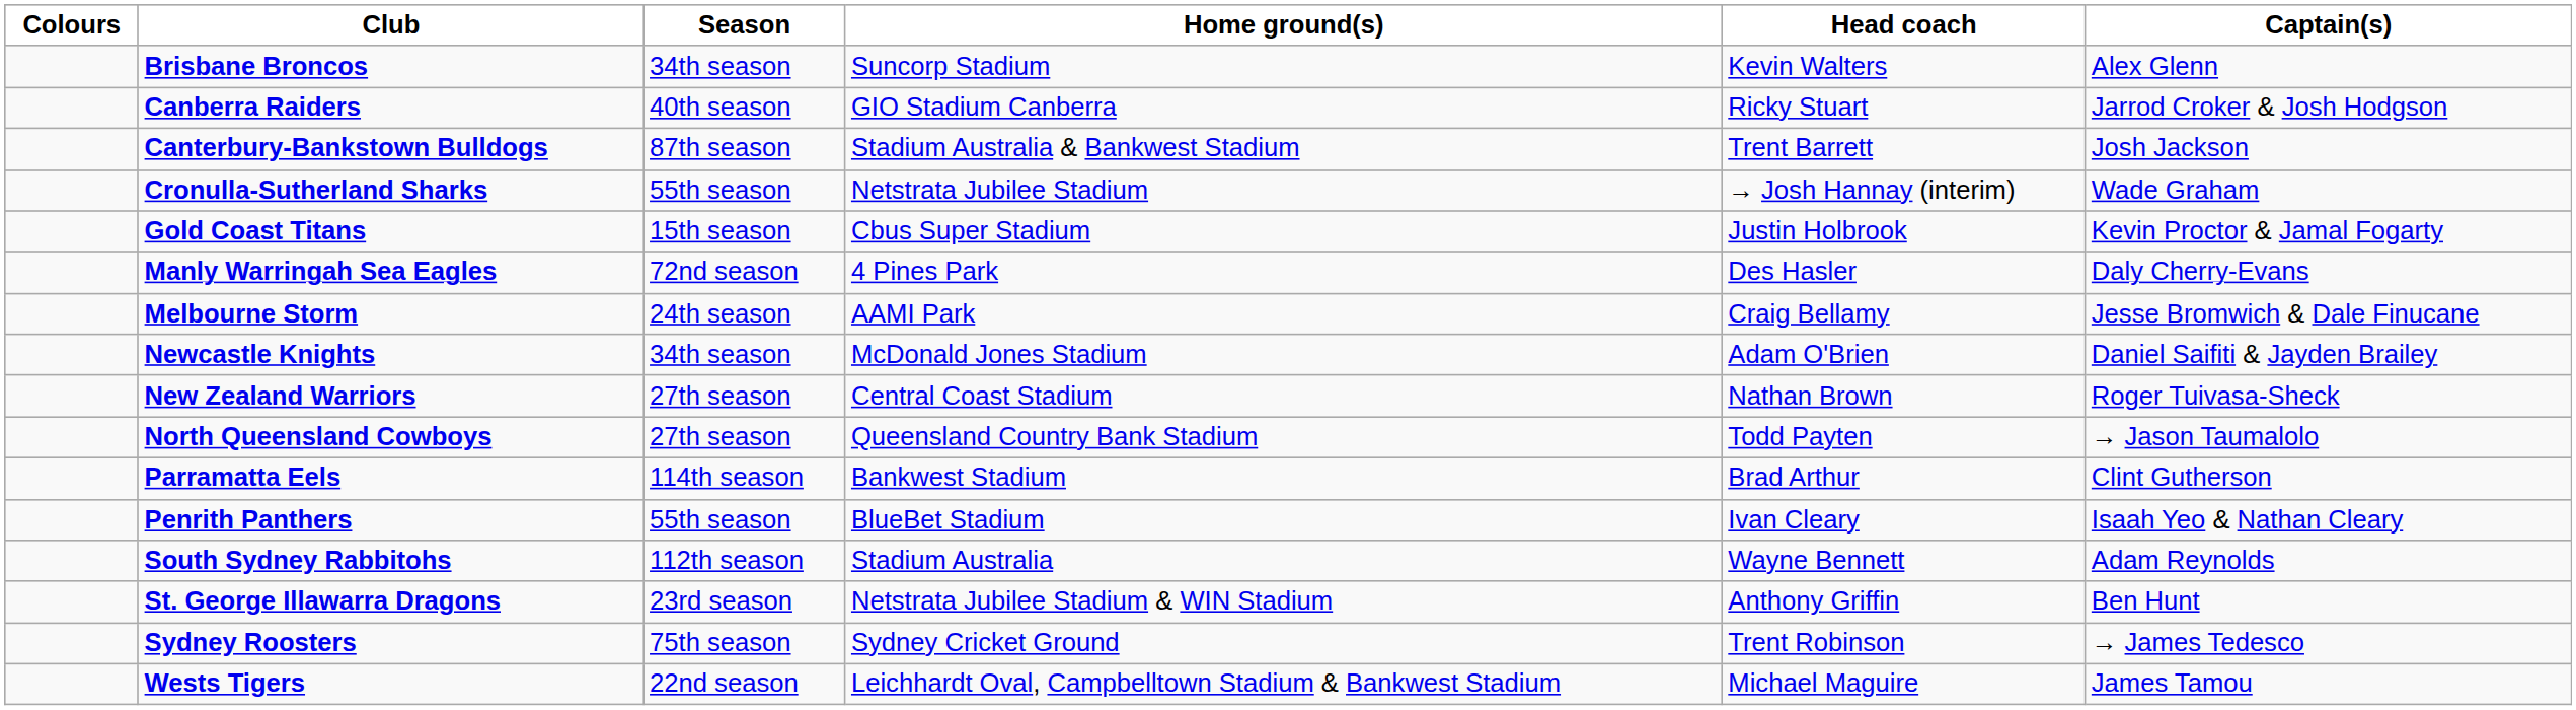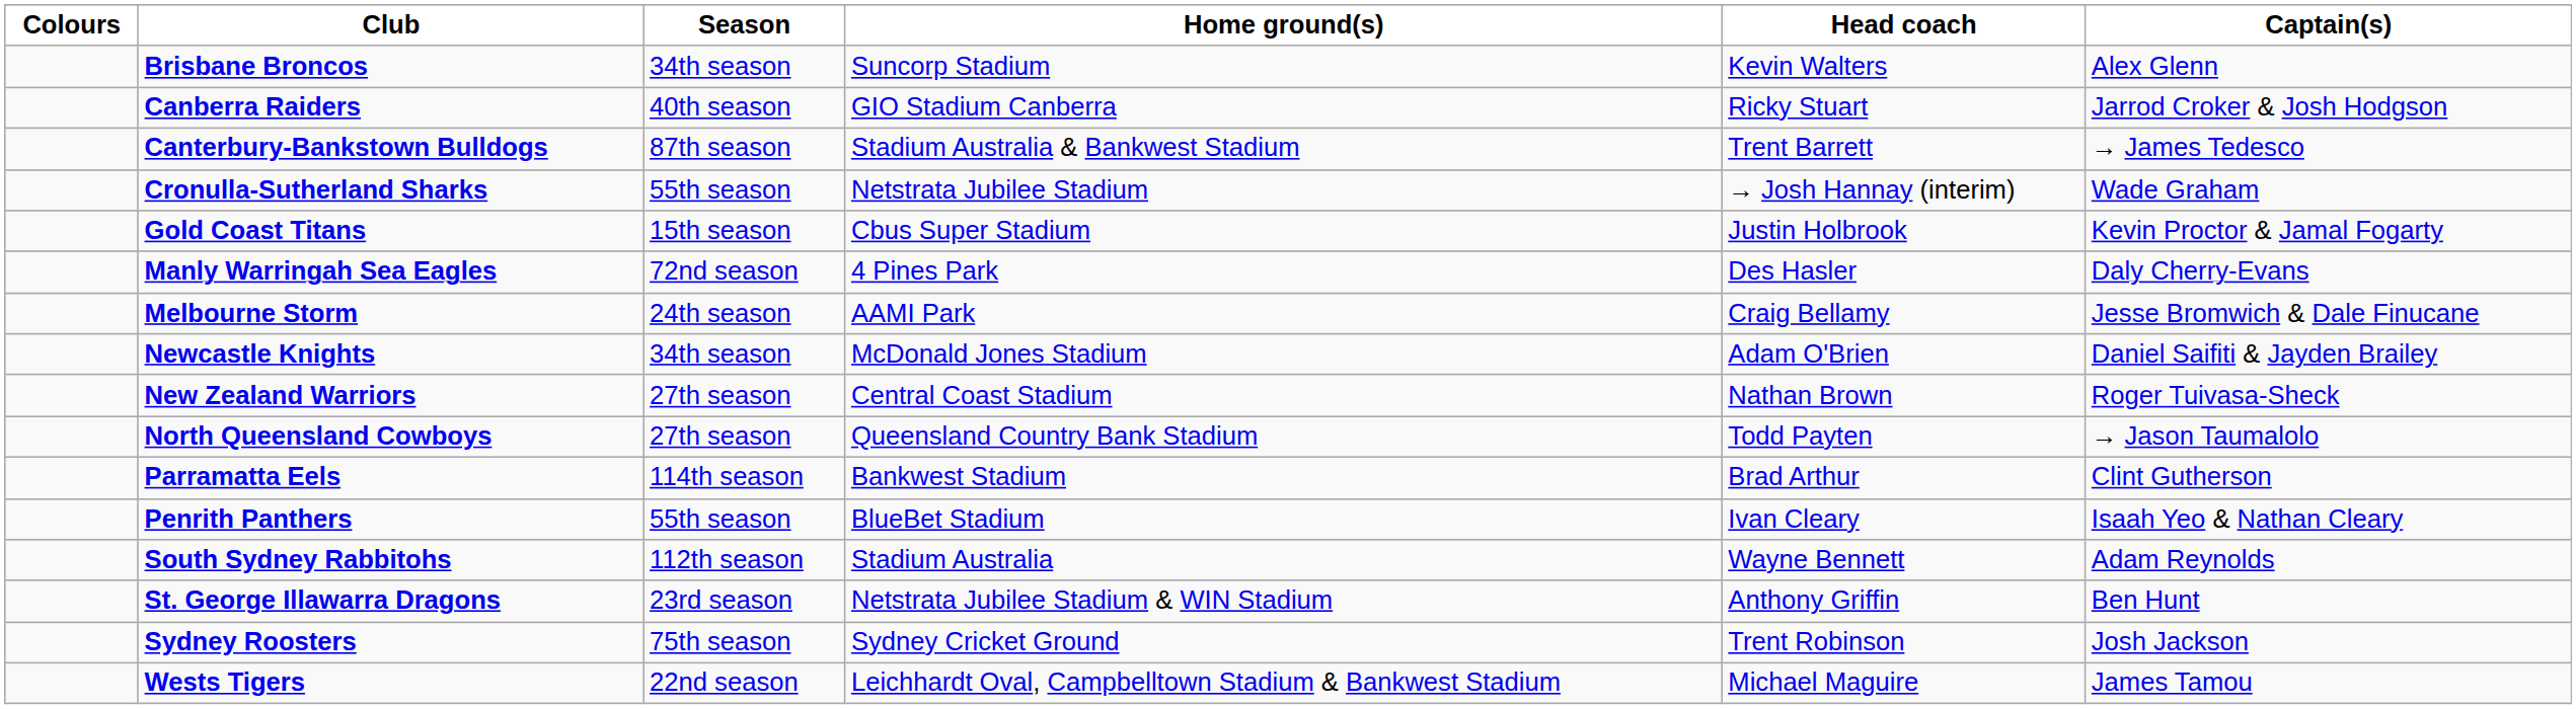Canterbury-Bankstown Bulldogs | Captain(s): Josh Jackson -> → James Tedesco
Sydney Roosters | Captain(s): → James Tedesco -> Josh Jackson
